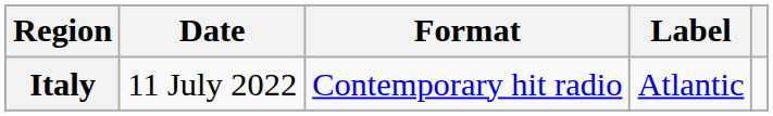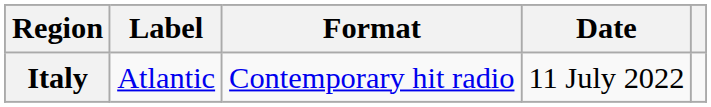columns swapped: Date <-> Label
